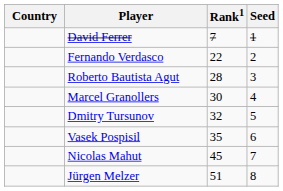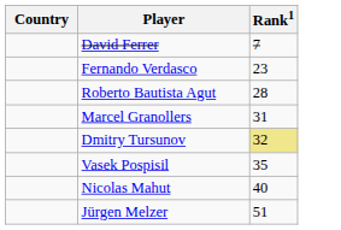- column: Seed | 1 | 2 | 3 | 4 | 5 | 6 | 7 | 8
Fernando Verdasco | Rank1: 22 -> 23
Marcel Granollers | Rank1: 30 -> 31
Dmitry Tursunov | Rank1: no background -> khaki background
Nicolas Mahut | Rank1: 45 -> 40
